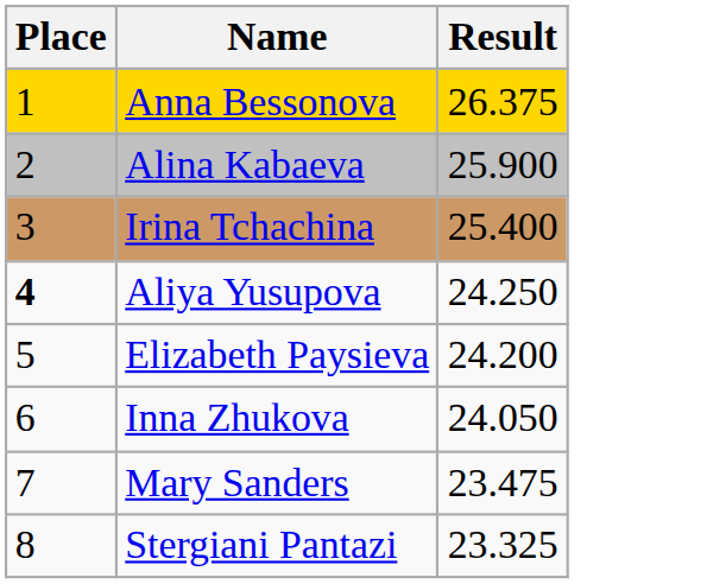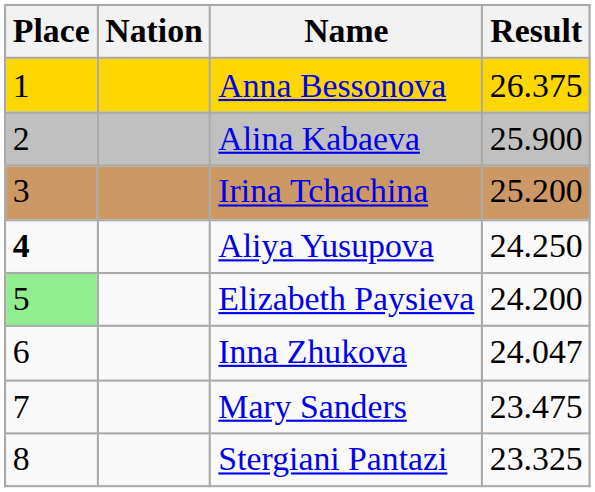+ column: Nation
Irina Tchachina | Result: 25.400 -> 25.200
Elizabeth Paysieva | Place: no background -> lightgreen background
Inna Zhukova | Result: 24.050 -> 24.047
